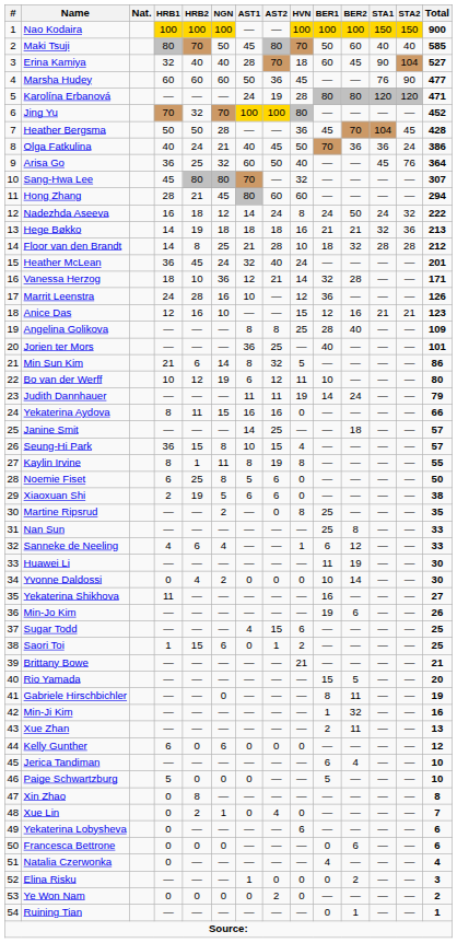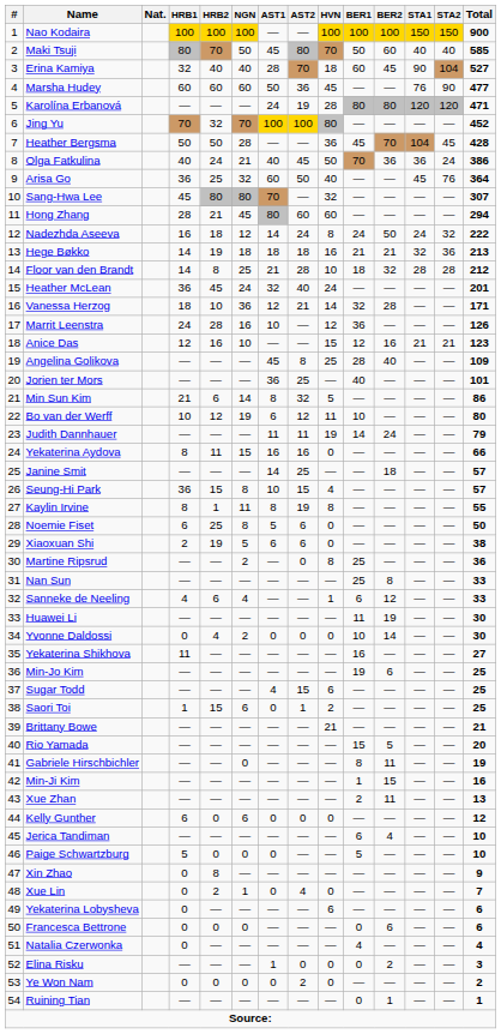Angelina Golikova | AST1: 8 -> 45
Martine Ripsrud | Total: 35 -> 36
Min-Jo Kim | Total: 26 -> 25
Min-Ji Kim | BER2: 32 -> 15
Xin Zhao | Total: 8 -> 9
